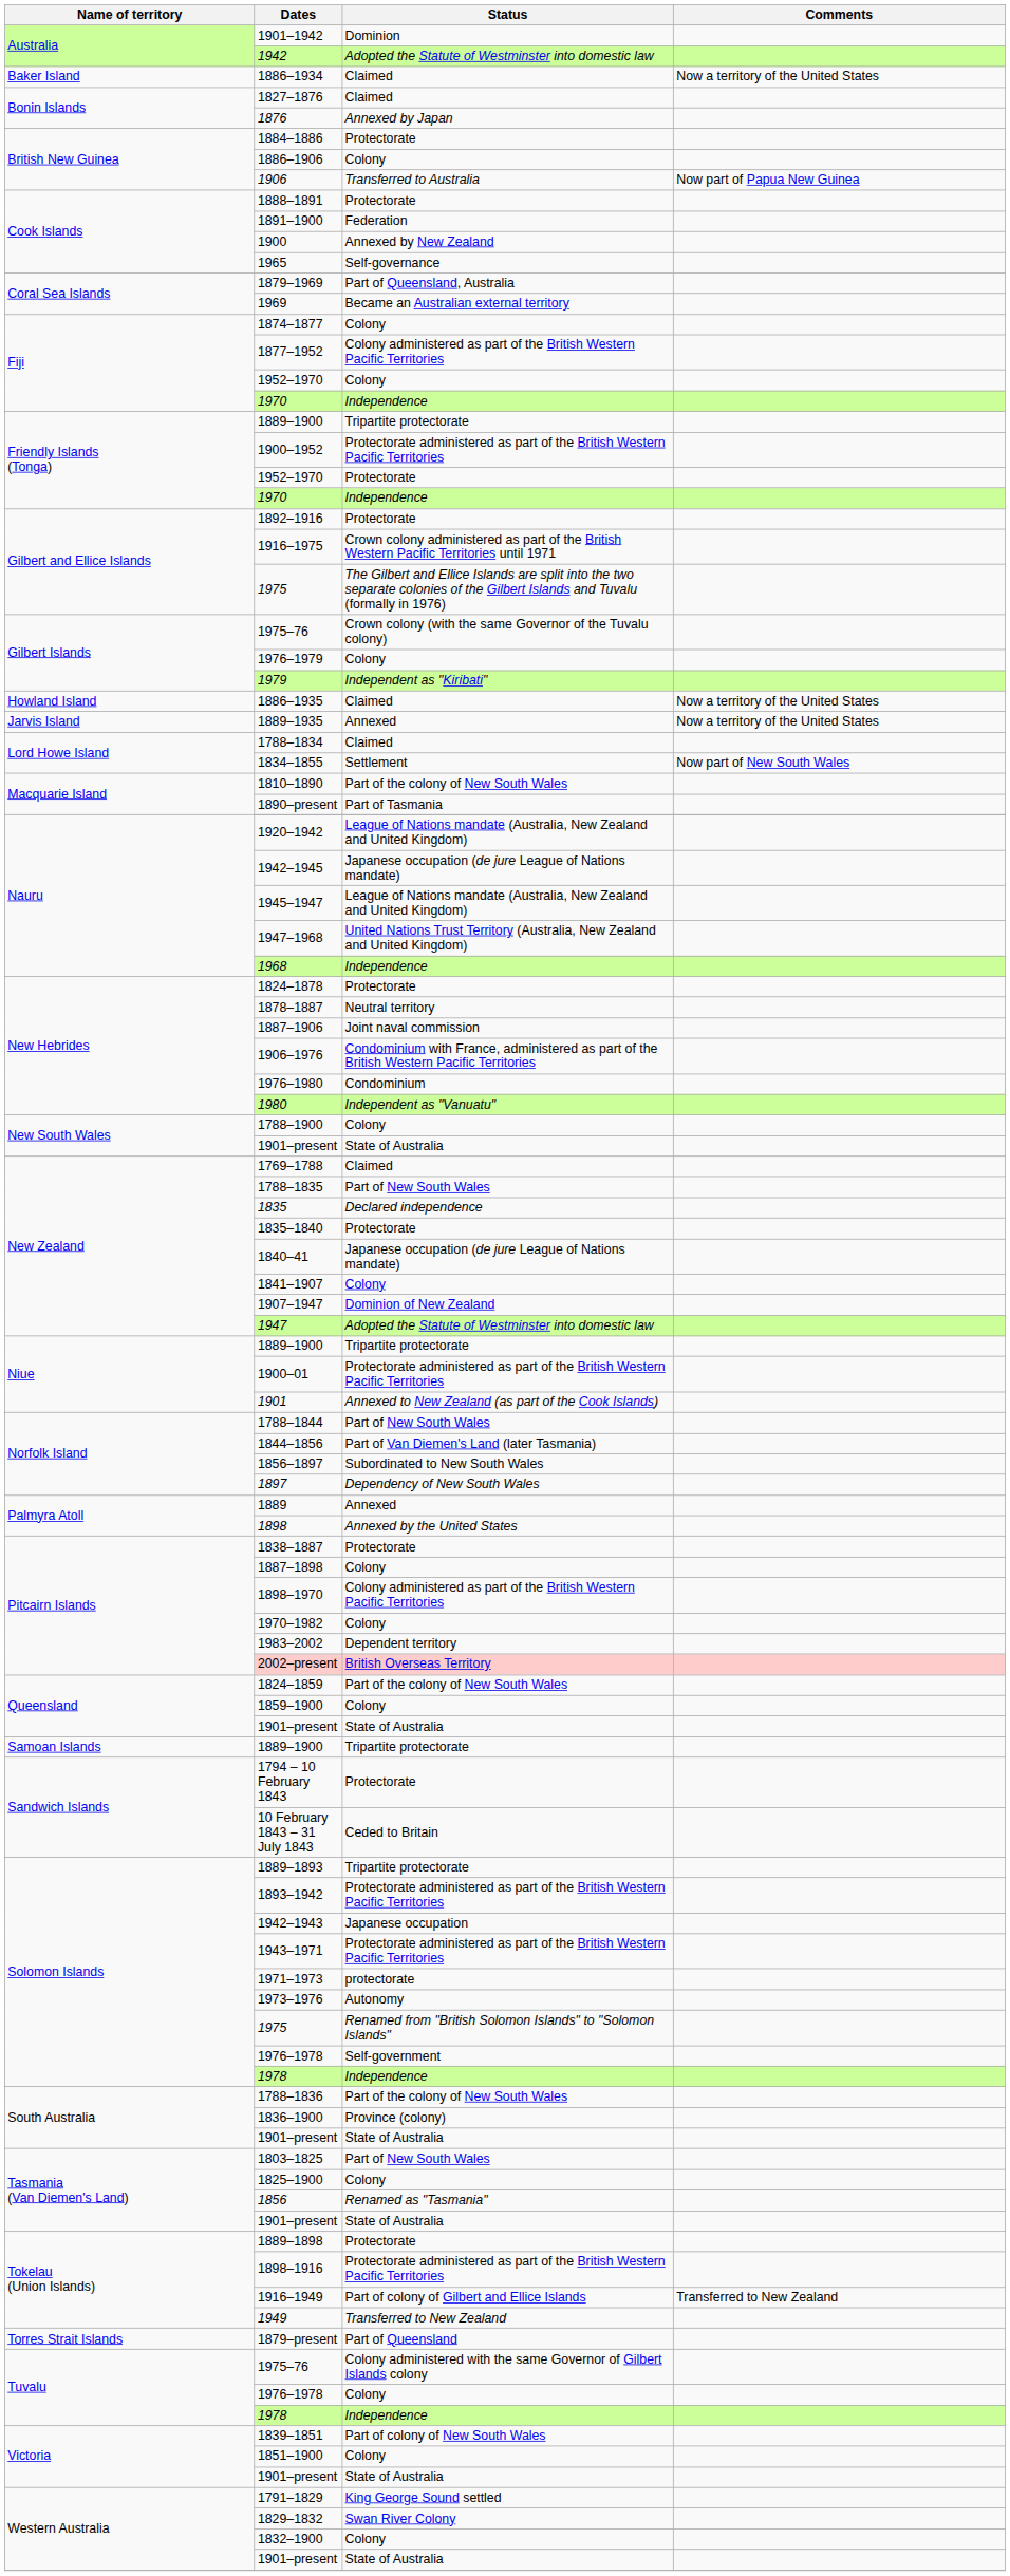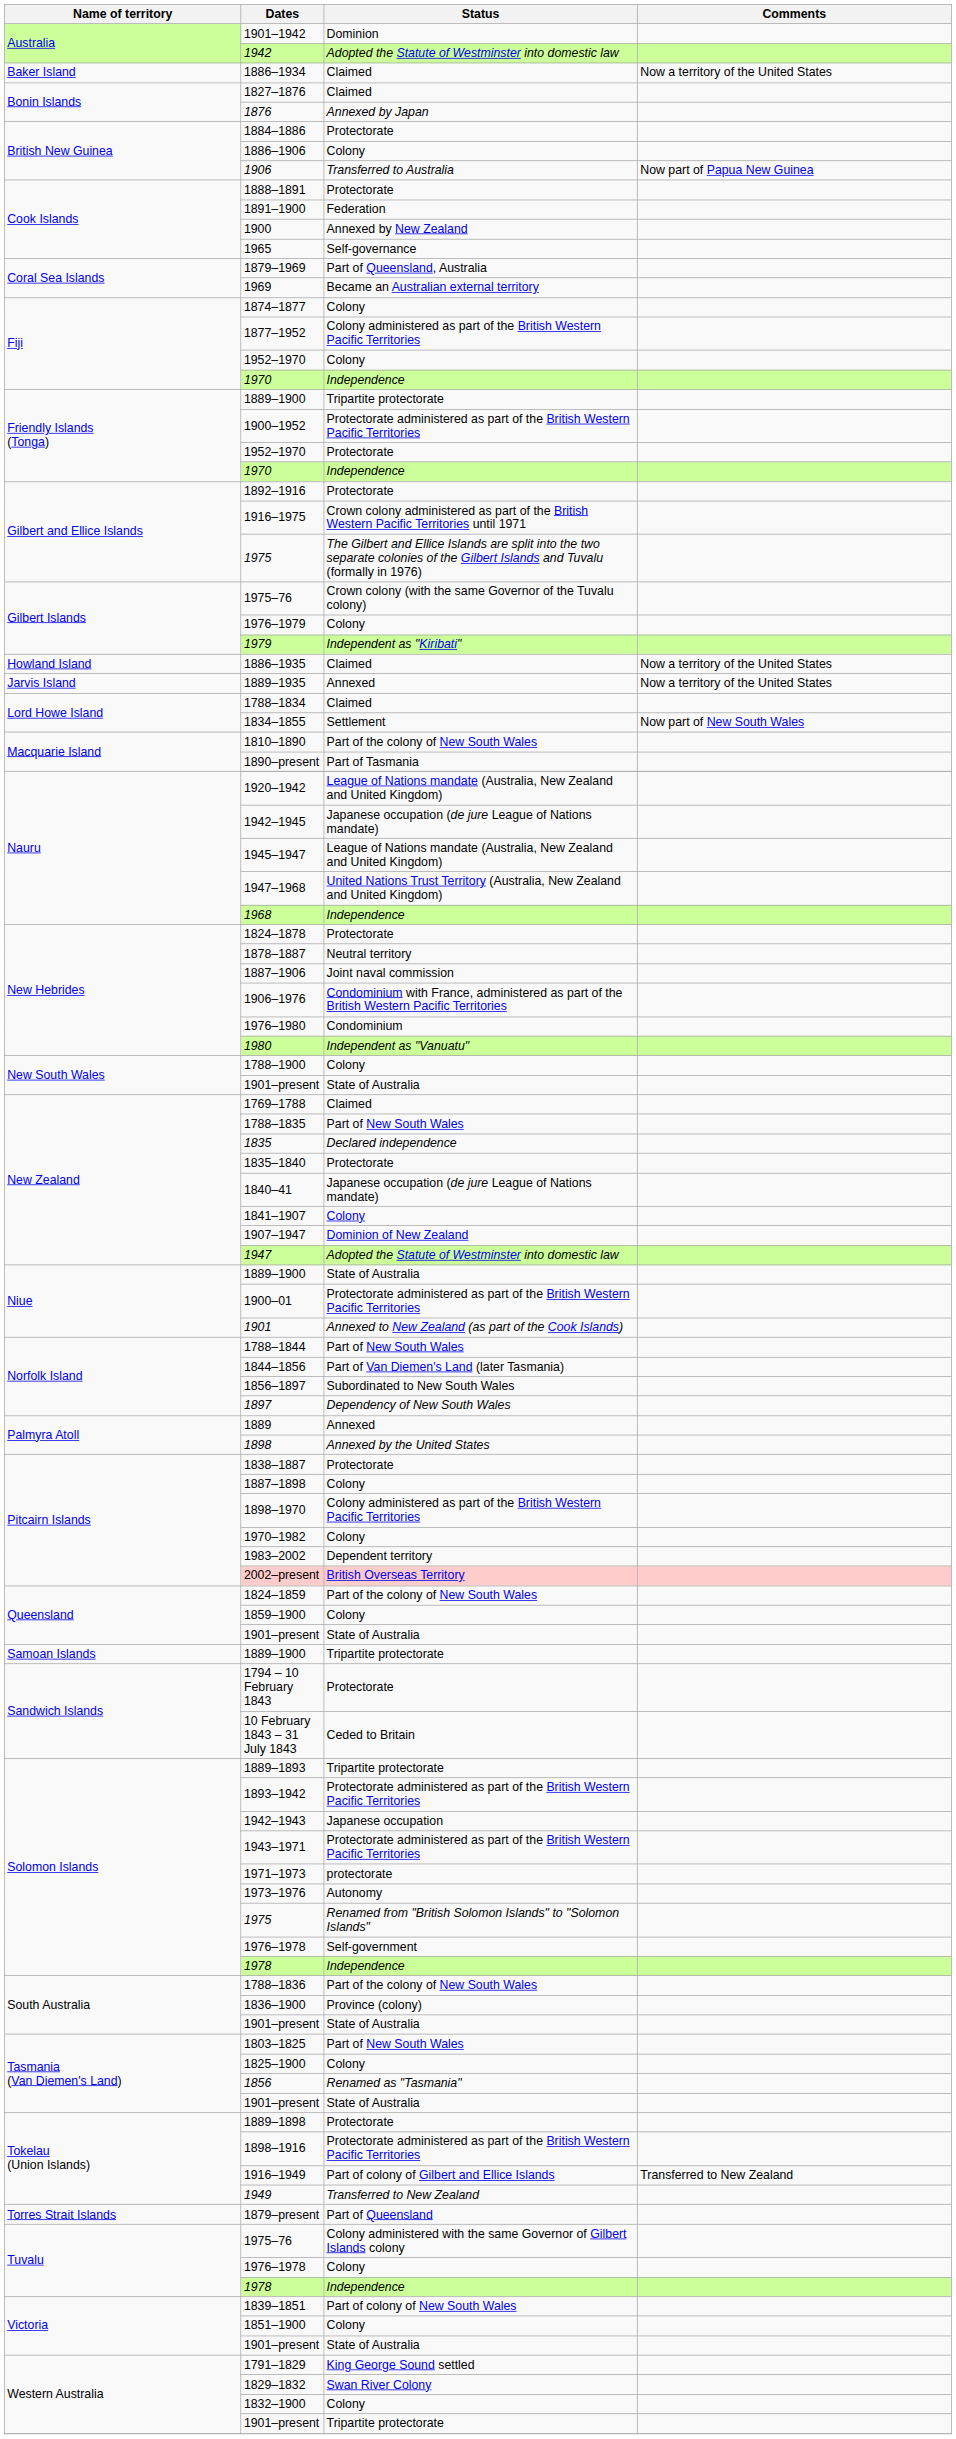Niue / 1889–1900 | Status: Tripartite protectorate -> State of Australia
Western Australia / 1901–present | Status: State of Australia -> Tripartite protectorate
